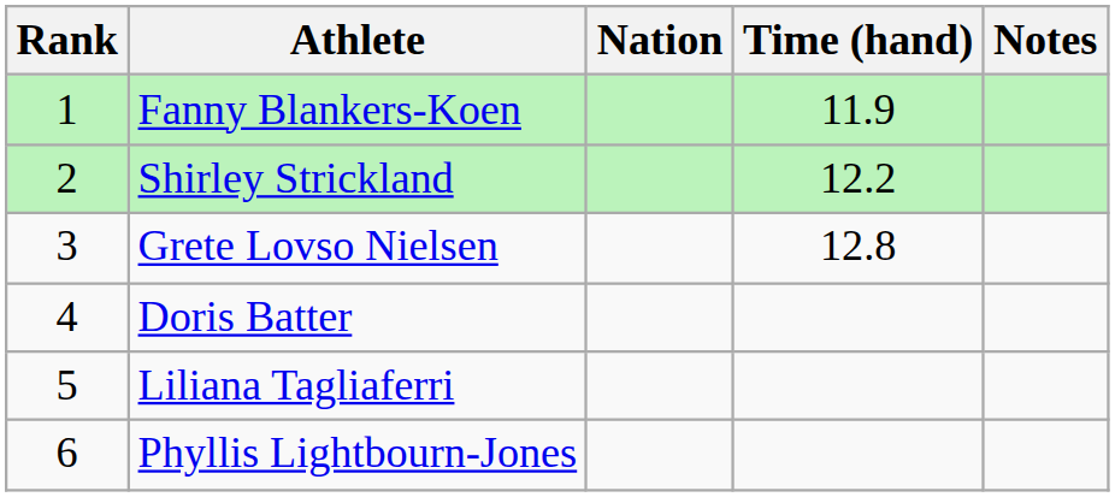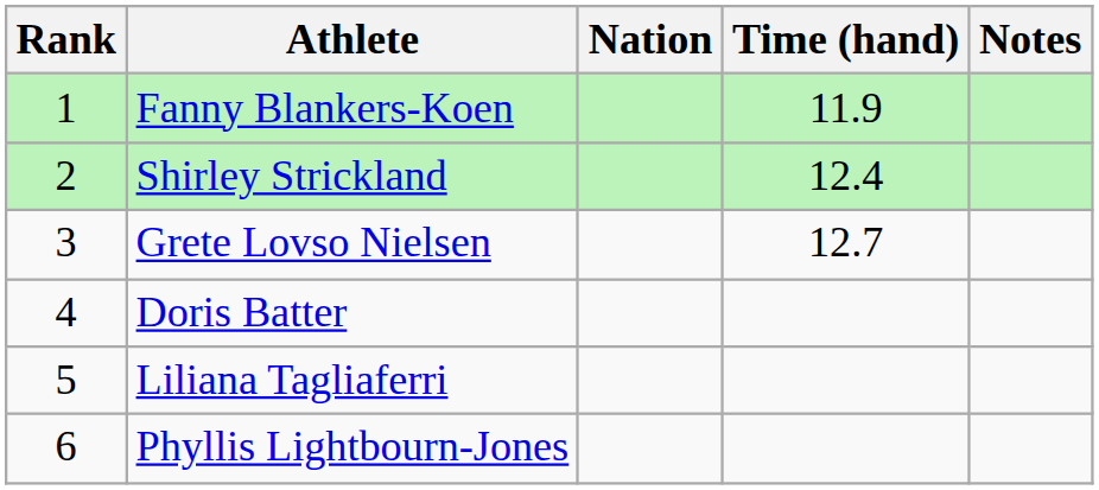Shirley Strickland | Time (hand): 12.2 -> 12.4
Grete Lovso Nielsen | Time (hand): 12.8 -> 12.7
